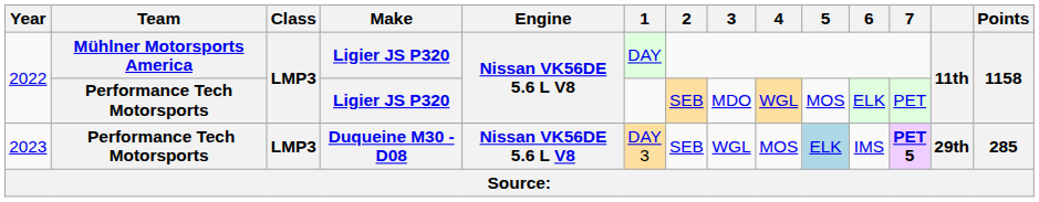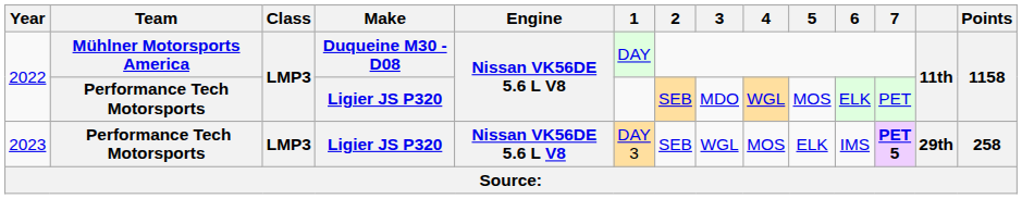2022 / Mühlner Motorsports America | Make: Ligier JS P320 -> Duqueine M30 - D08
2023 | Make: Duqueine M30 - D08 -> Ligier JS P320
2023 | 5: lightblue background -> no background
2023 | Points: 285 -> 258
